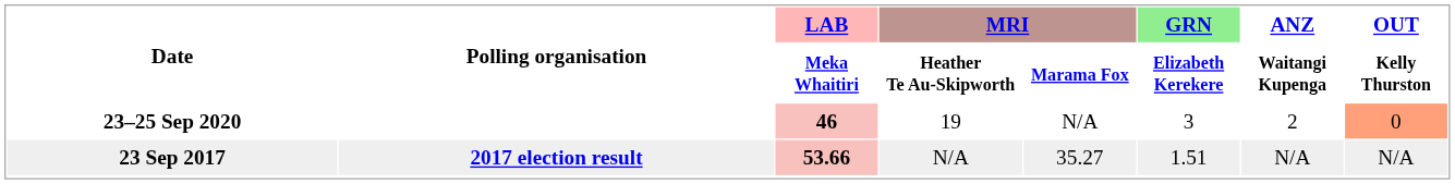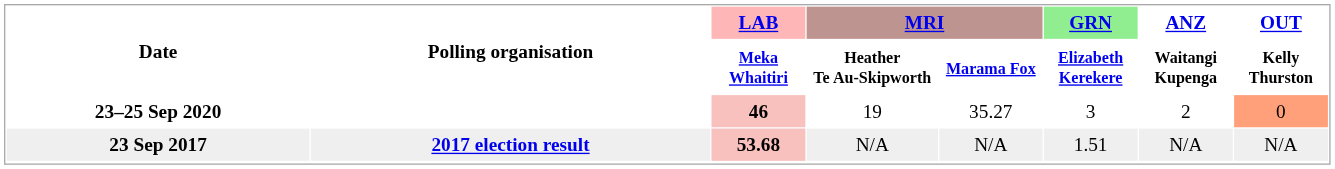23–25 Sep 2020 | MRI / Marama Fox: N/A -> 35.27
23 Sep 2017 | LAB / Meka Whaitiri: 53.66 -> 53.68
23 Sep 2017 | MRI / Marama Fox: 35.27 -> N/A
